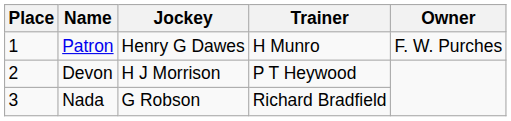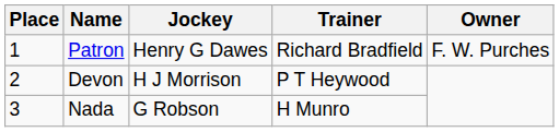Patron | Trainer: H Munro -> Richard Bradfield
Nada | Trainer: Richard Bradfield -> H Munro
